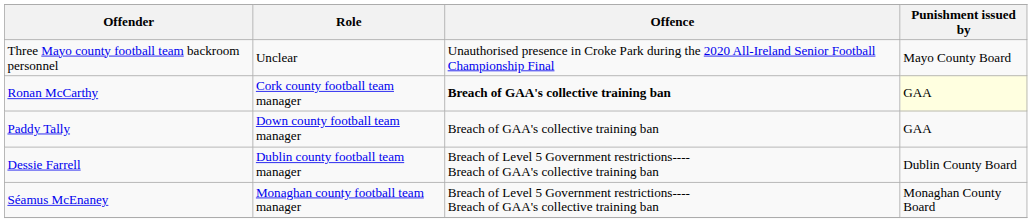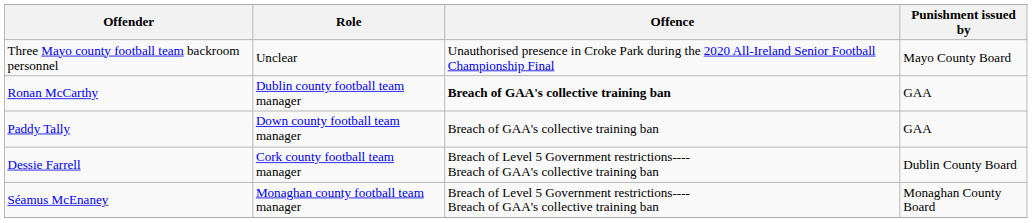Ronan McCarthy | Role: Cork county football team manager -> Dublin county football team manager
Ronan McCarthy | Punishment issued by: lightyellow background -> no background
Dessie Farrell | Role: Dublin county football team manager -> Cork county football team manager
